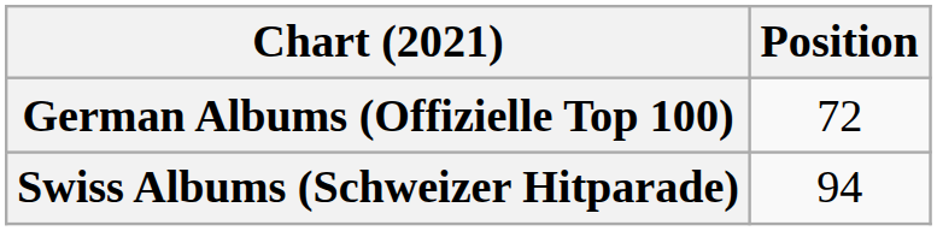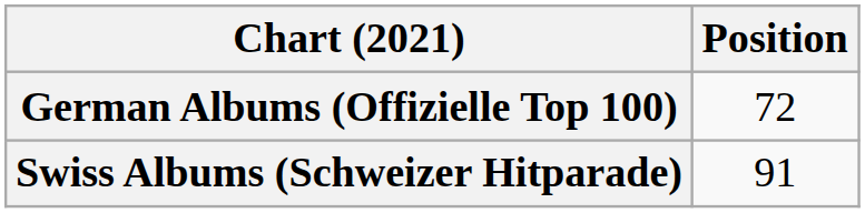Swiss Albums (Schweizer Hitparade) | Position: 94 -> 91
